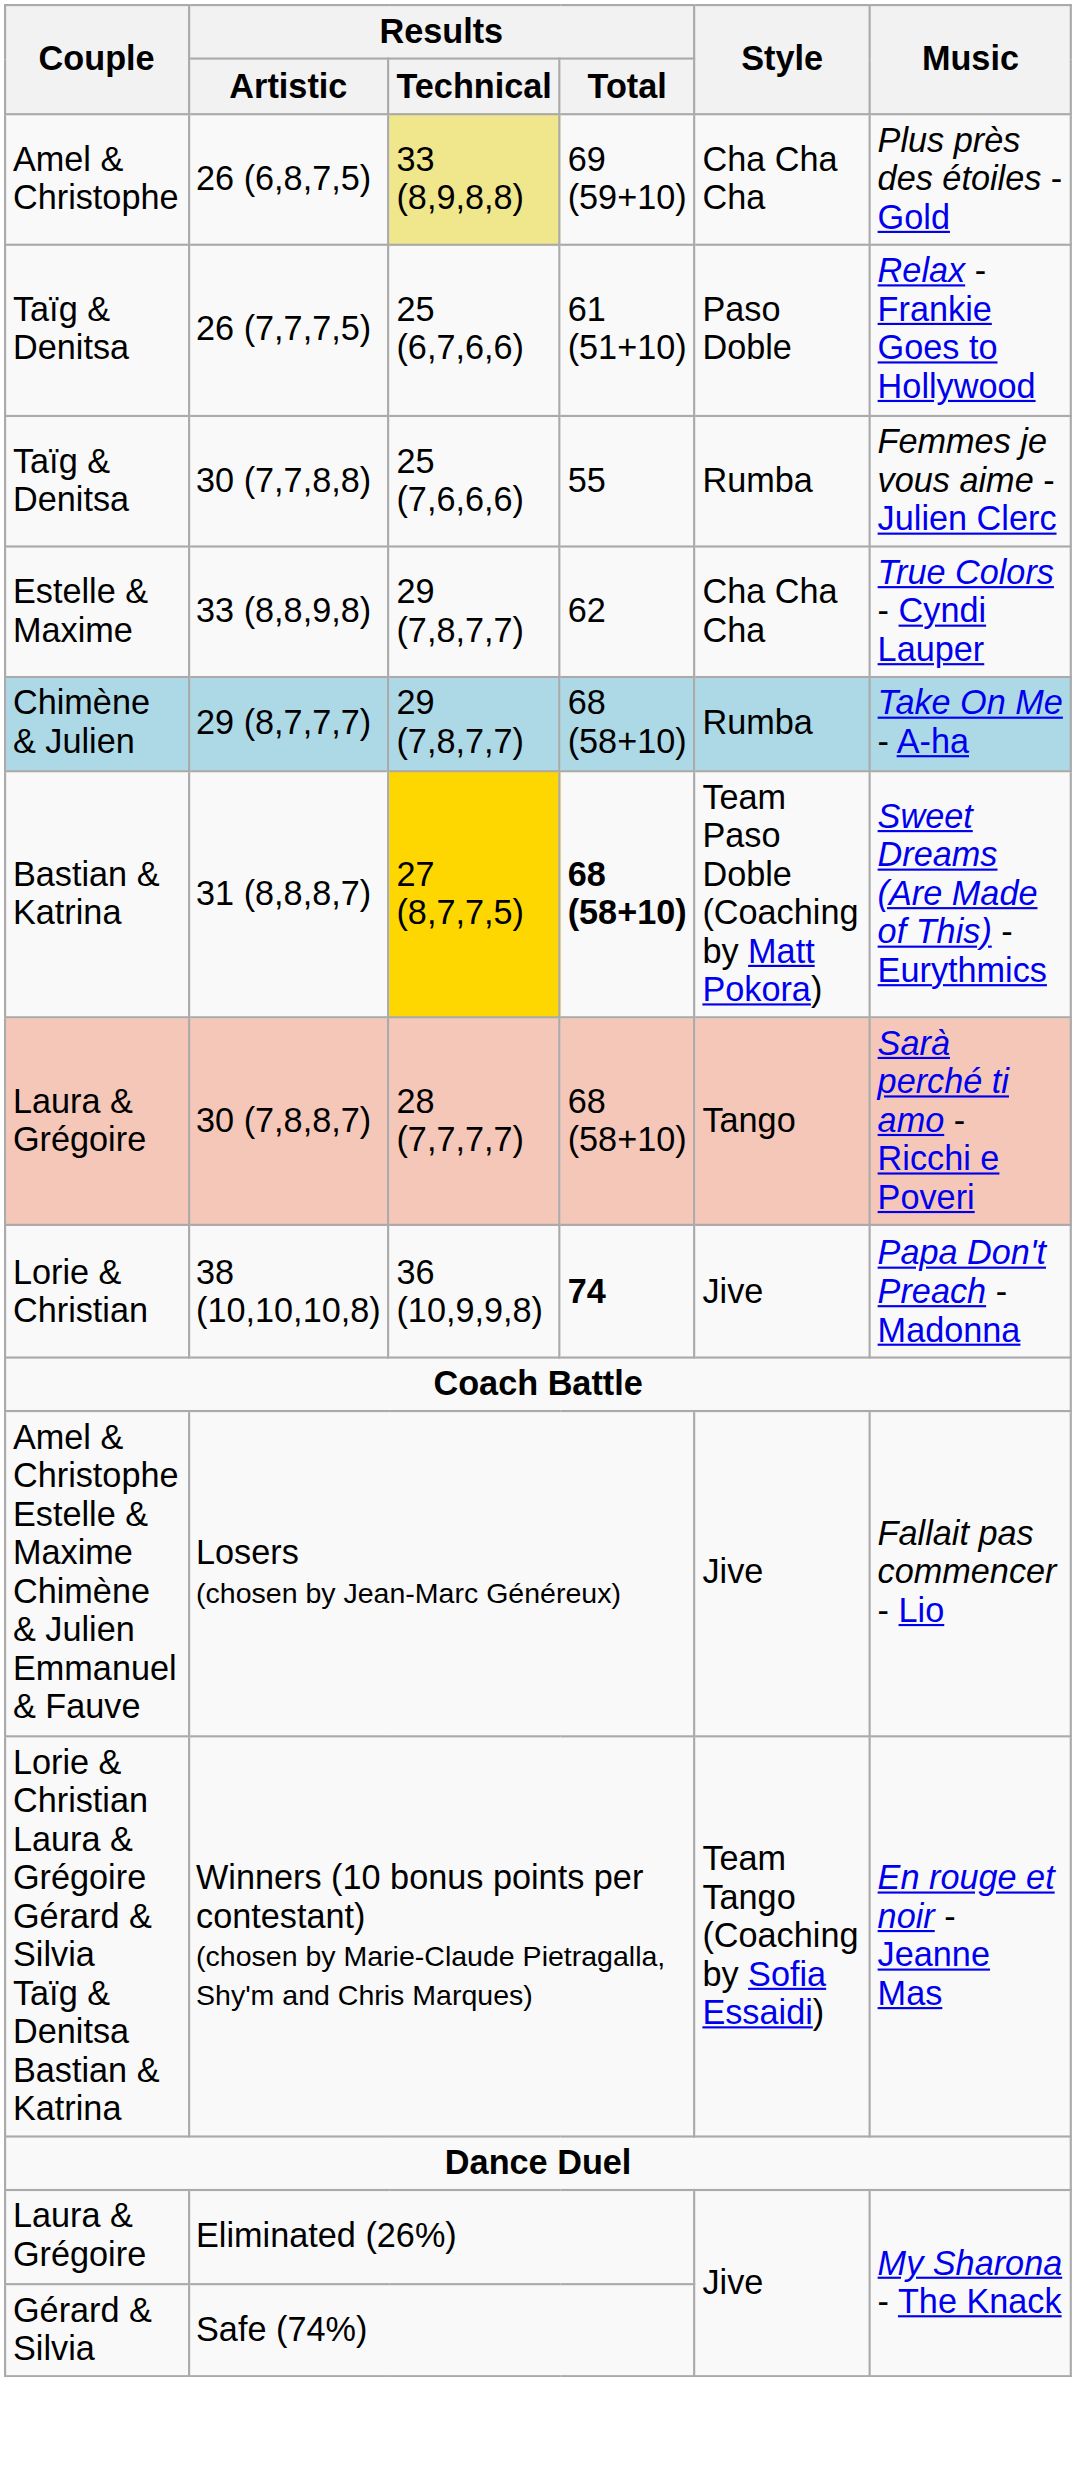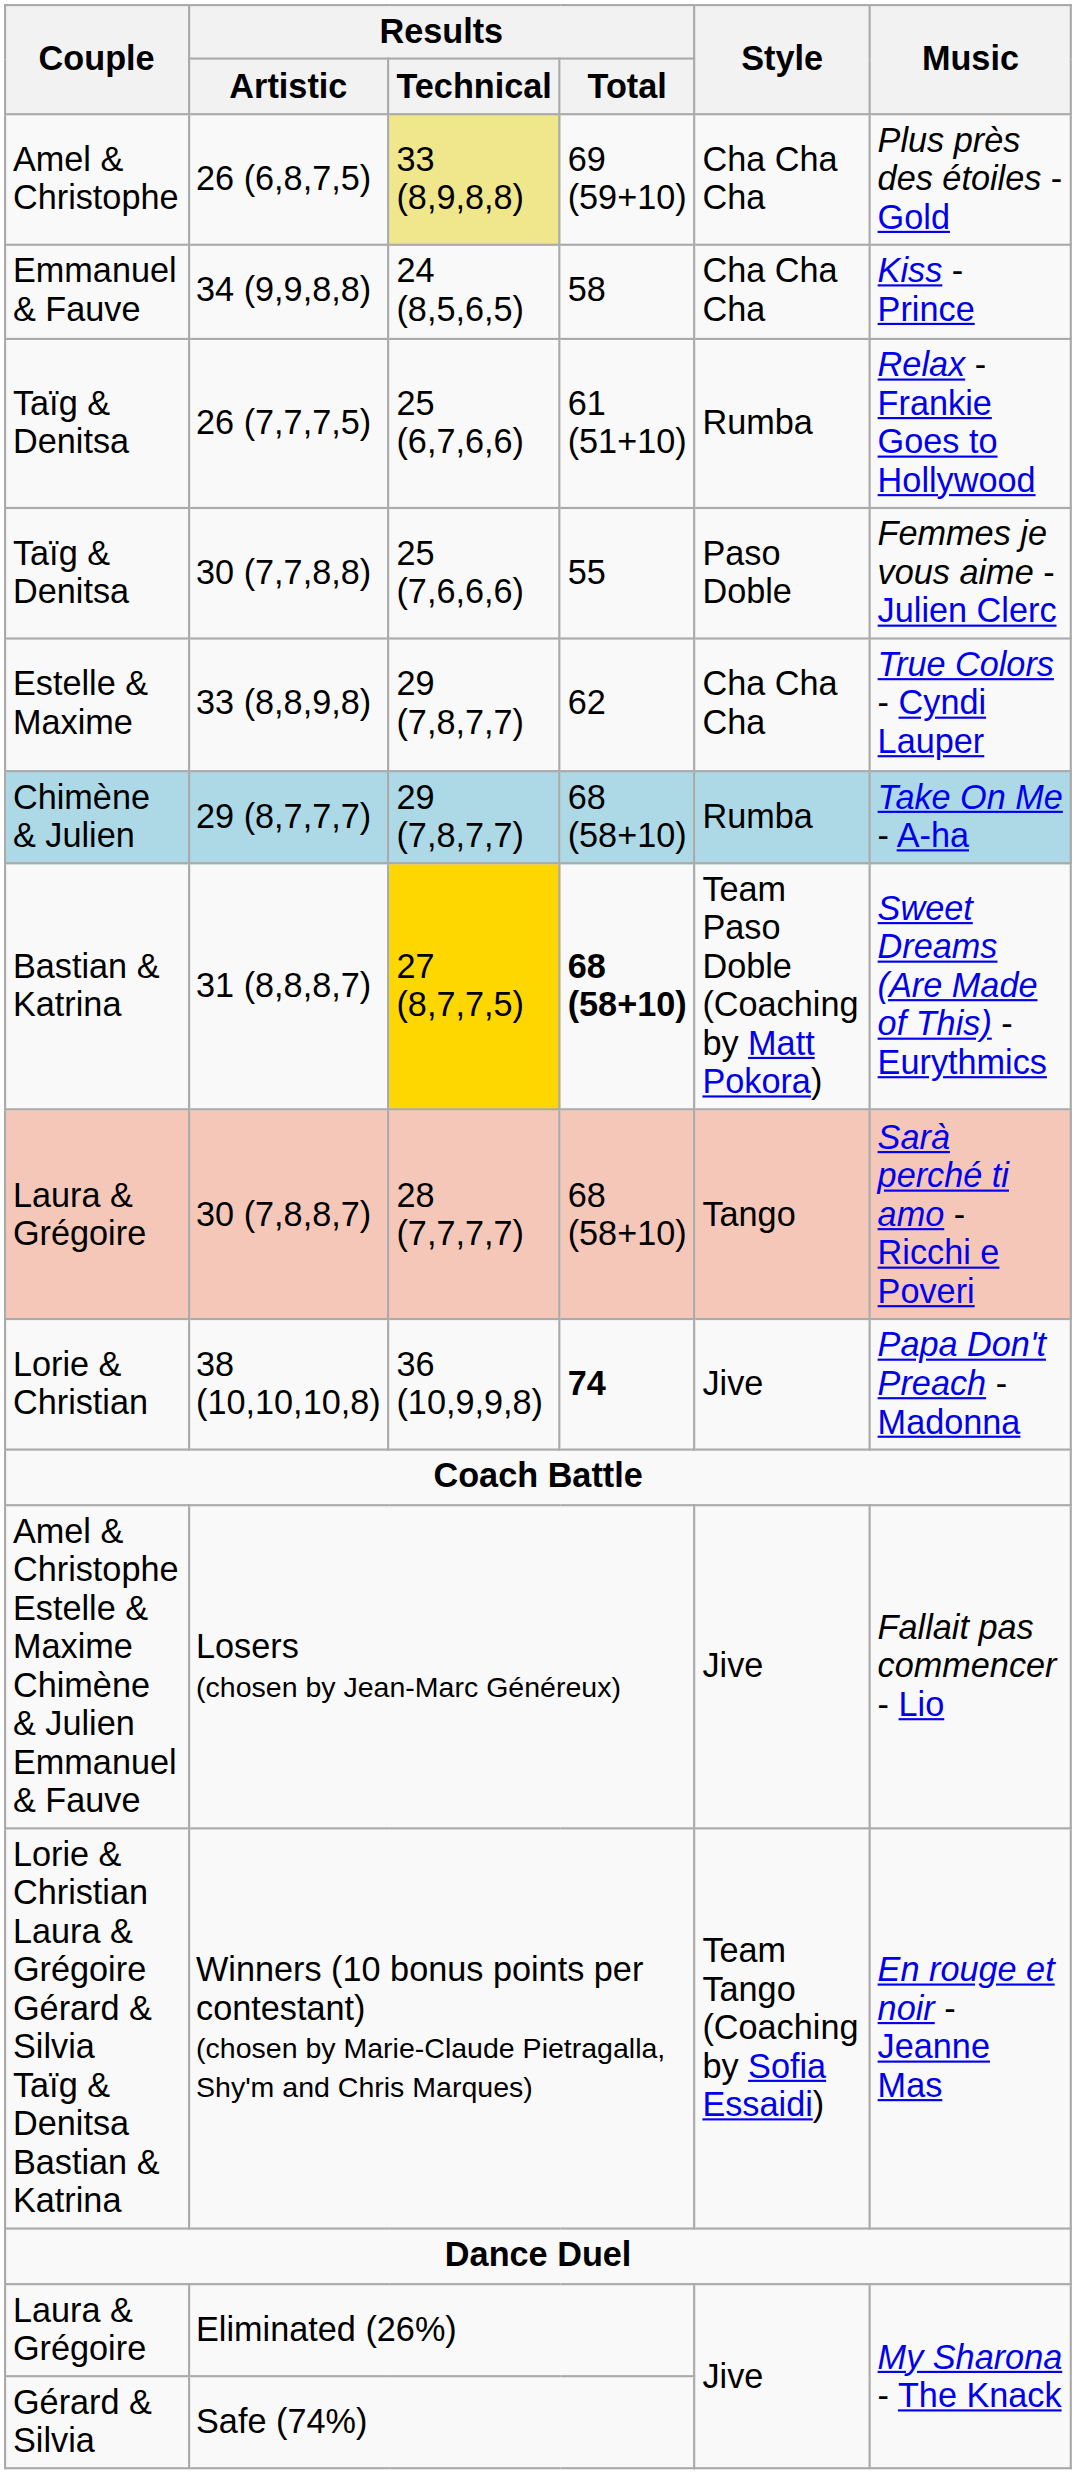+ row: Emmanuel & Fauve | 34 (9,9,8,8) | 24 (8,5,6,5) | 58 | Cha Cha Cha | Kiss - Prince
26 (7,7,7,5) | Style: Paso Doble -> Rumba
30 (7,7,8,8) | Style: Rumba -> Paso Doble
